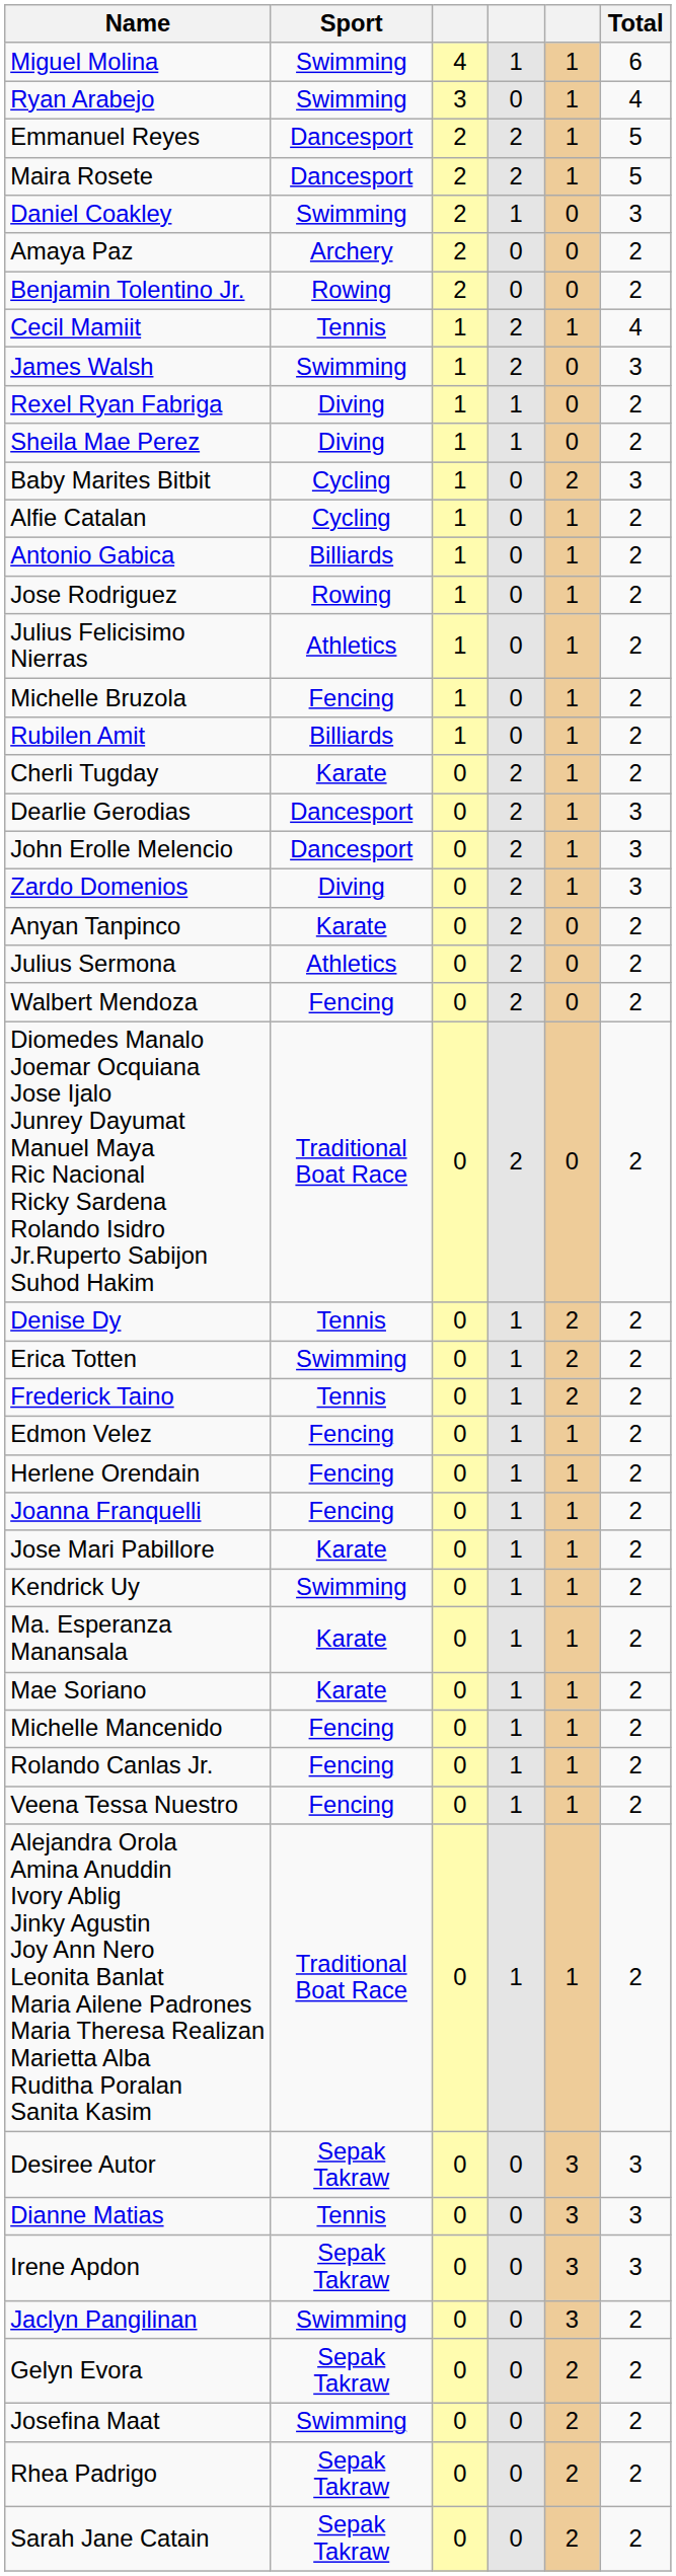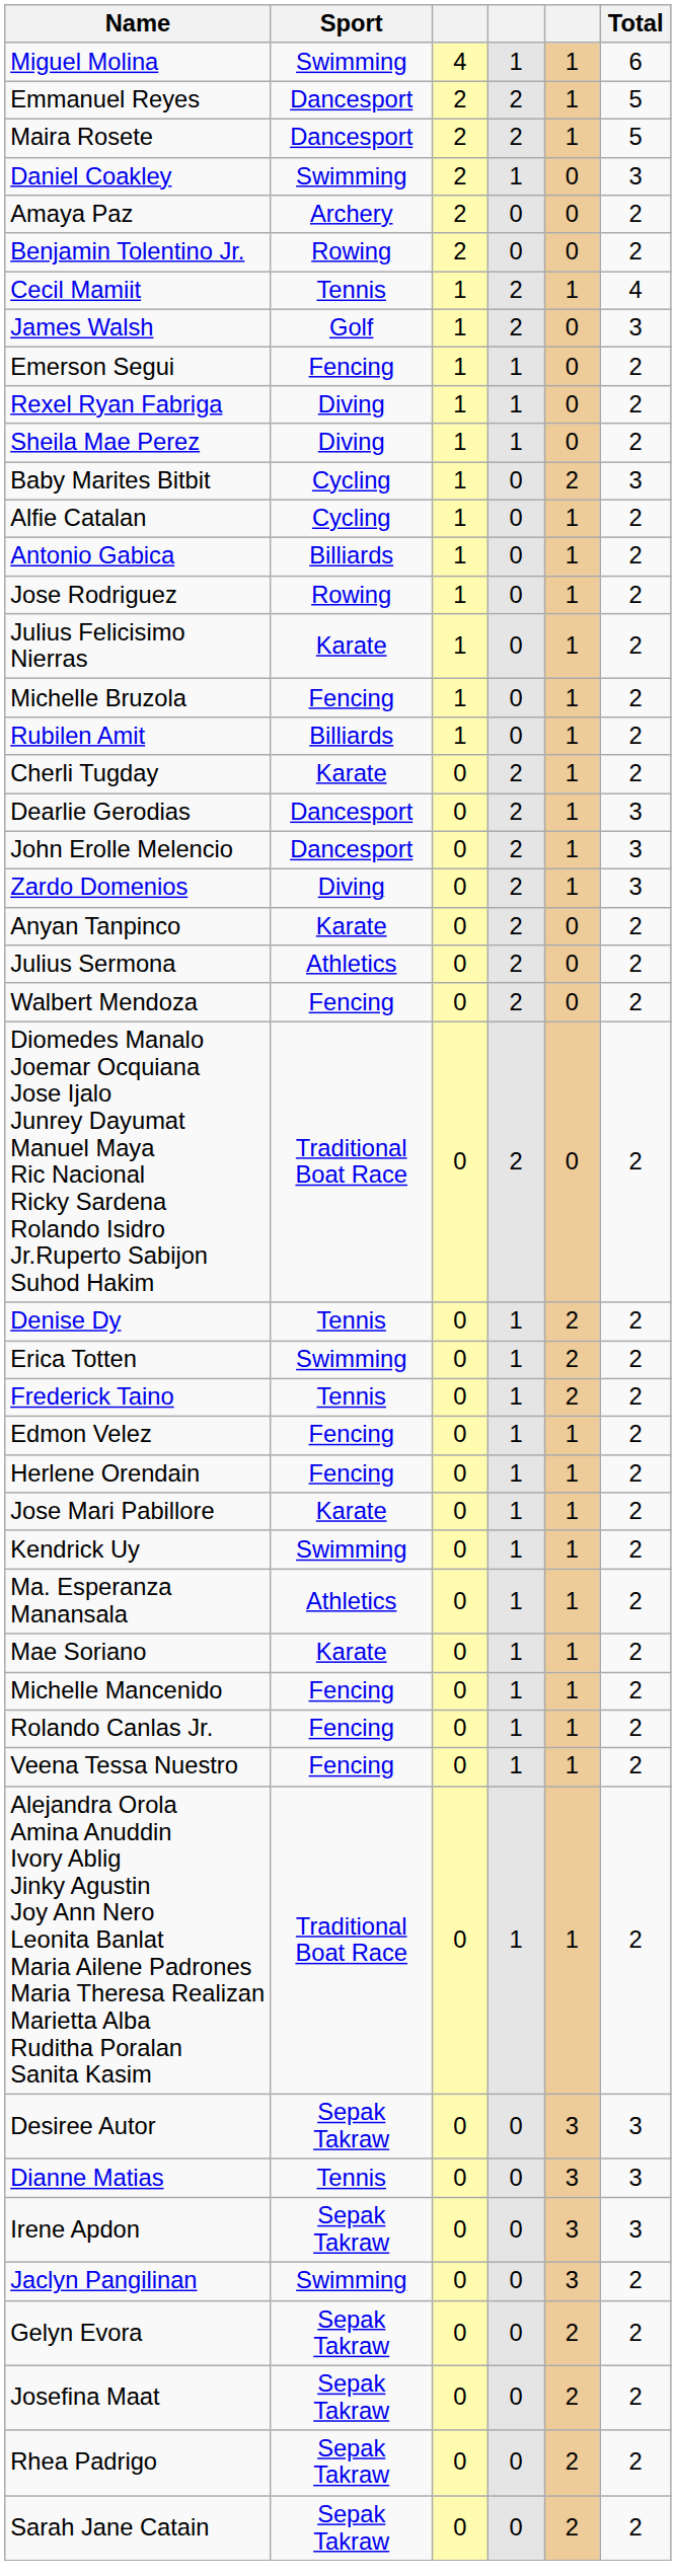- row: Ryan Arabejo | Swimming | 3 | 0 | 1 | 4
James Walsh | Sport: Swimming -> Golf
+ row: Emerson Segui | Fencing | 1 | 1 | 0 | 2
Julius Felicisimo Nierras | Sport: Athletics -> Karate
- row: Joanna Franquelli | Fencing | 0 | 1 | 1 | 2
Ma. Esperanza Manansala | Sport: Karate -> Athletics
Josefina Maat | Sport: Swimming -> Sepak Takraw
